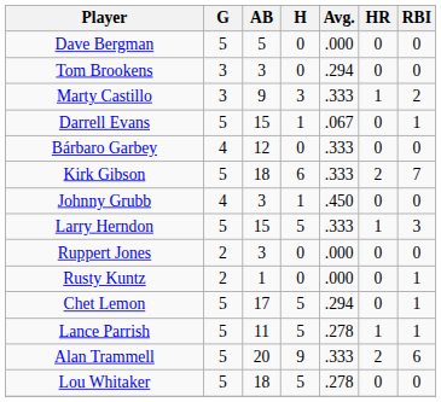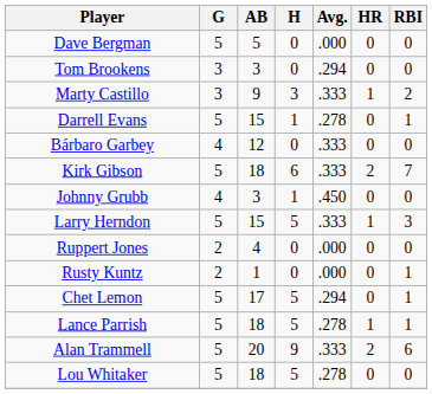Darrell Evans | Avg.: .067 -> .278
Ruppert Jones | AB: 3 -> 4
Lance Parrish | AB: 11 -> 18
